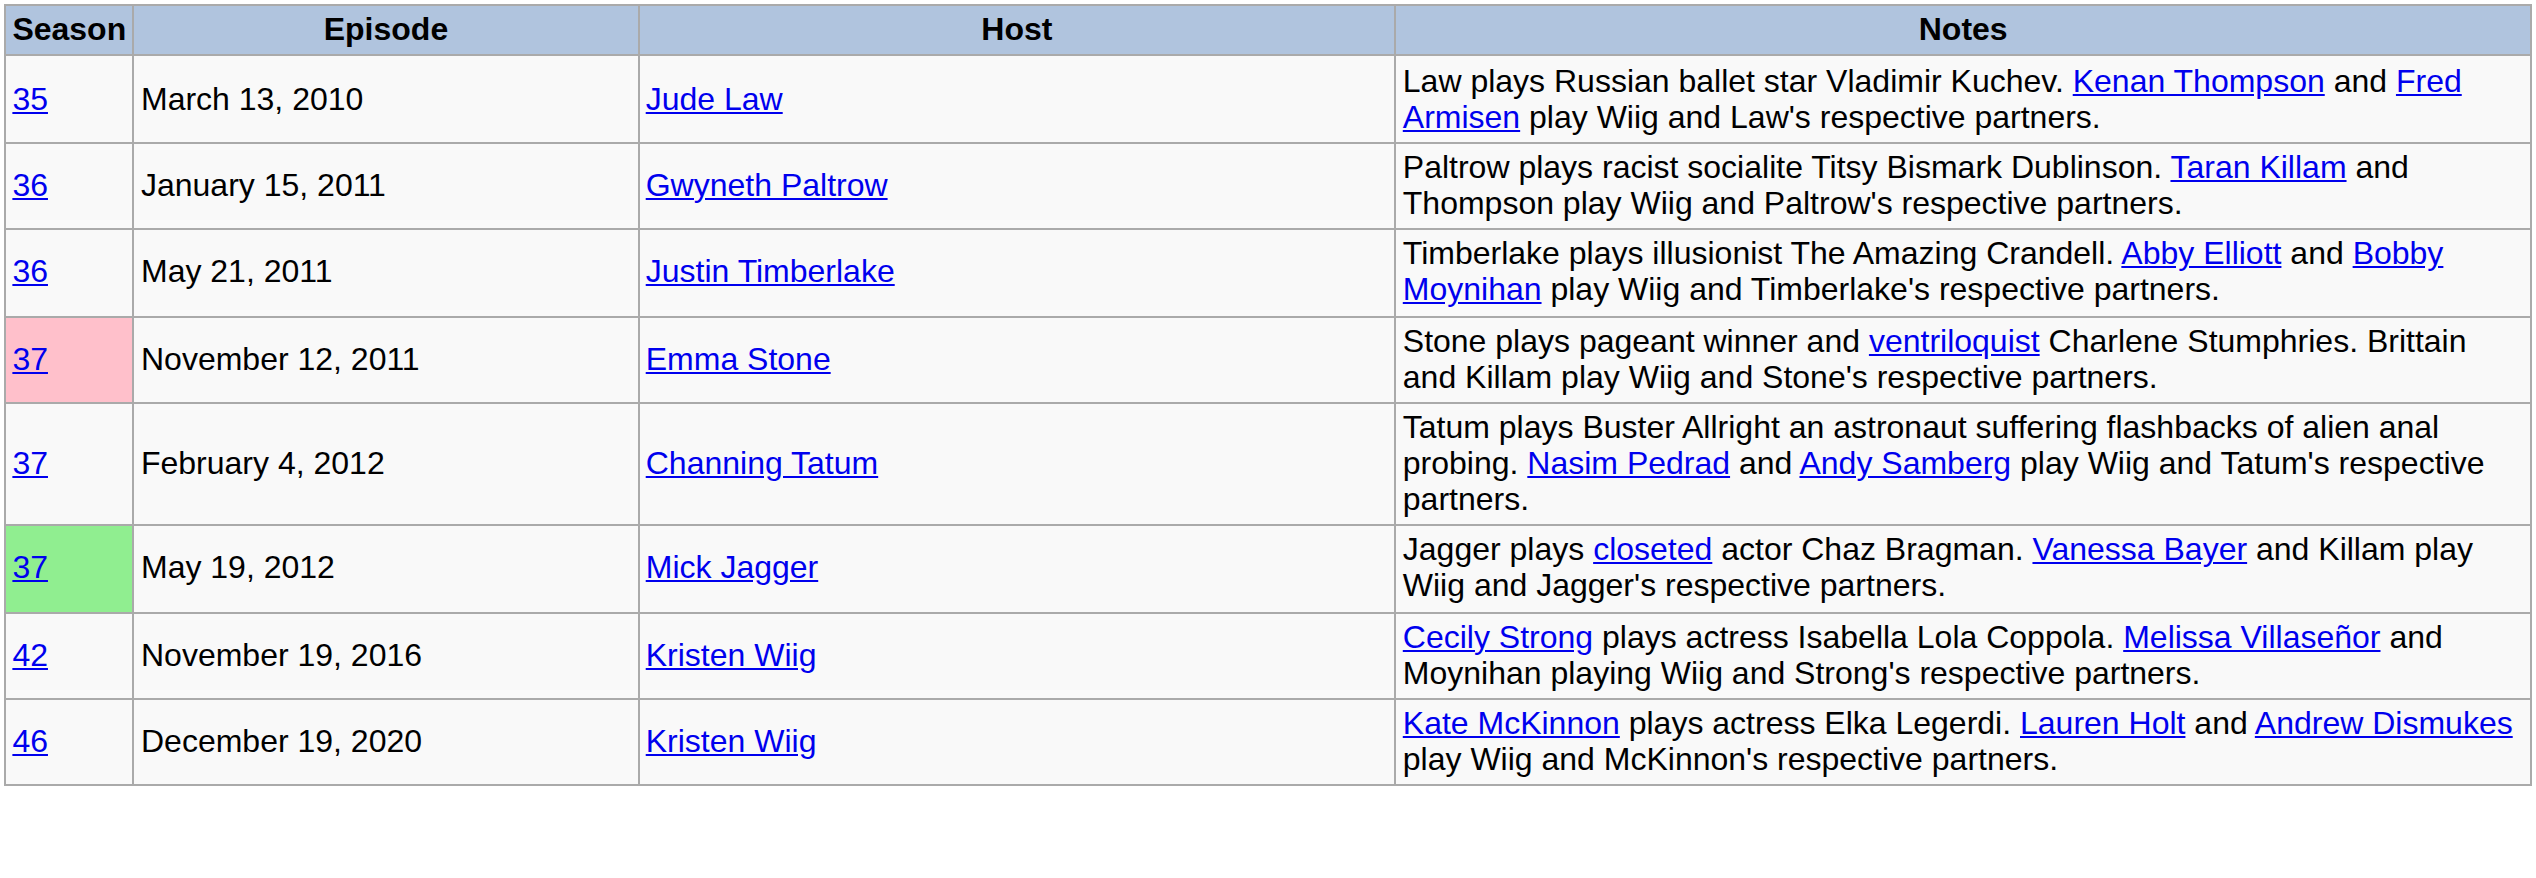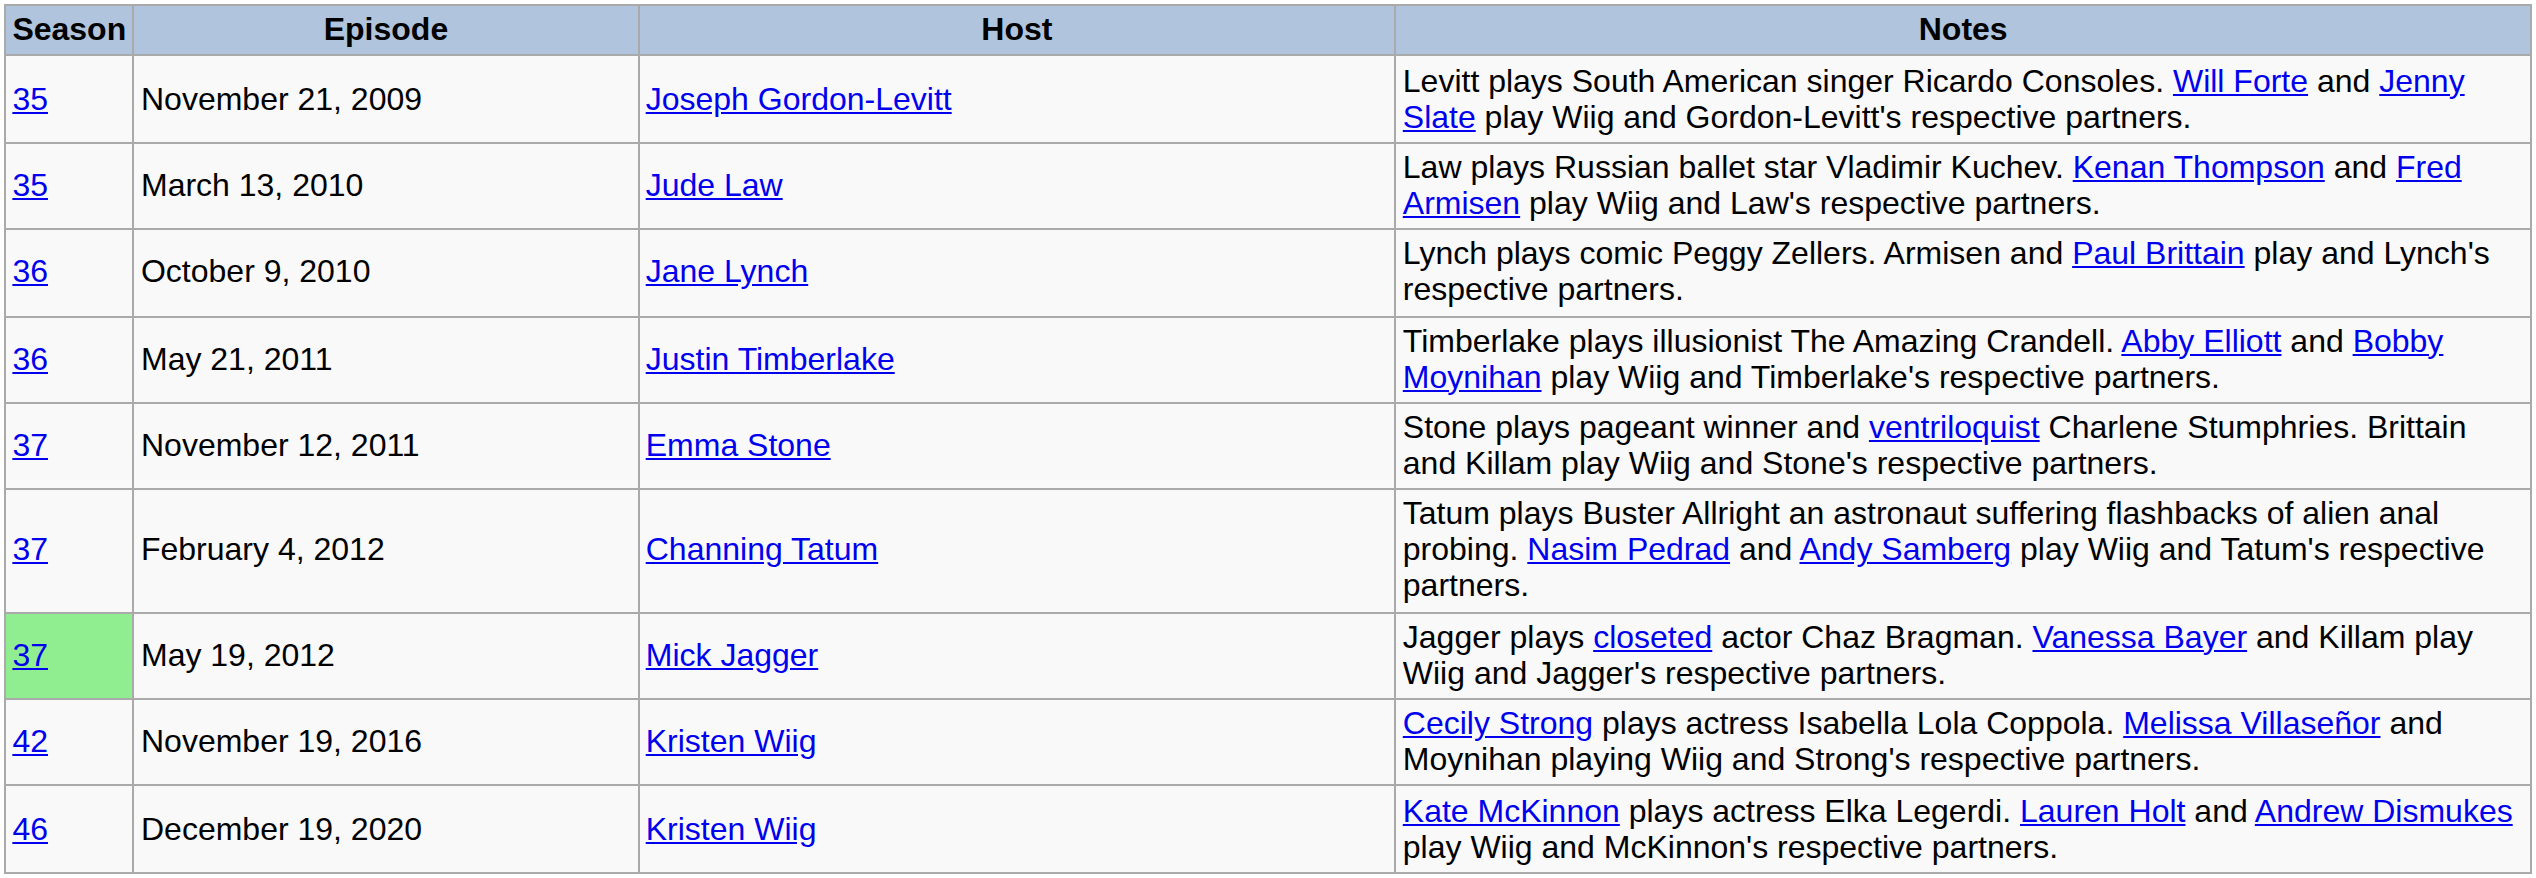+ row: 35 | November 21, 2009 | Joseph Gordon-Levitt | Levitt plays South American singer Ricardo Consoles. Will Forte and Jenny Slate play Wiig and Gordon-Levitt's respective partners.
+ row: 36 | October 9, 2010 | Jane Lynch | Lynch plays comic Peggy Zellers. Armisen and Paul Brittain play and Lynch's respective partners.
- row: 36 | January 15, 2011 | Gwyneth Paltrow | Paltrow plays racist socialite Titsy Bismark Dublinson. Taran Killam and Thompson play Wiig and Paltrow's respective partners.
November 12, 2011 | Season: pink background -> no background
